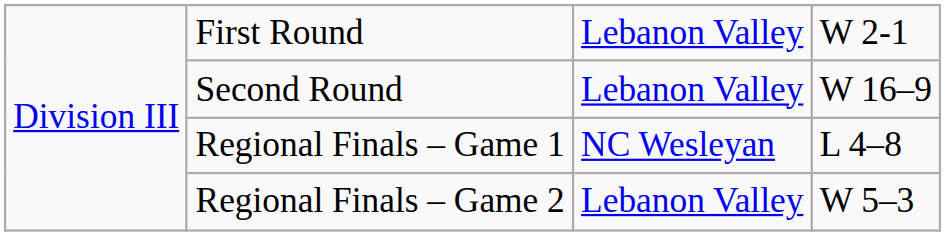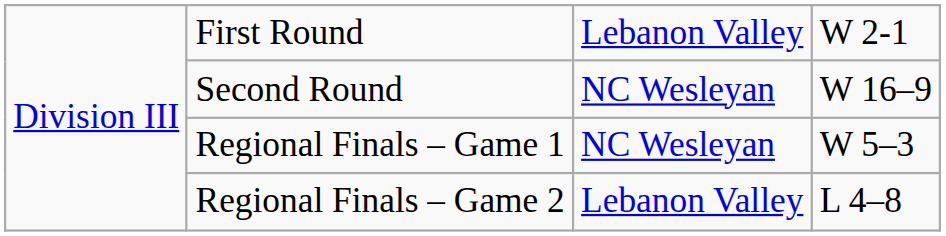Second Round | column 3: Lebanon Valley -> NC Wesleyan
Regional Finals – Game 1 | column 4: L 4–8 -> W 5–3
Regional Finals – Game 2 | column 4: W 5–3 -> L 4–8
